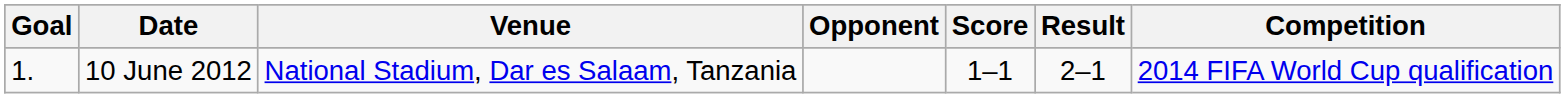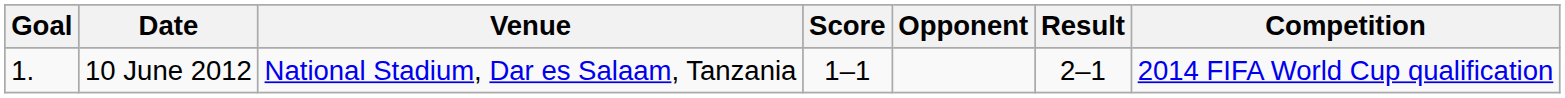columns swapped: Opponent <-> Score
